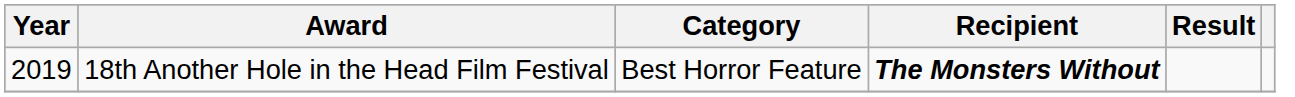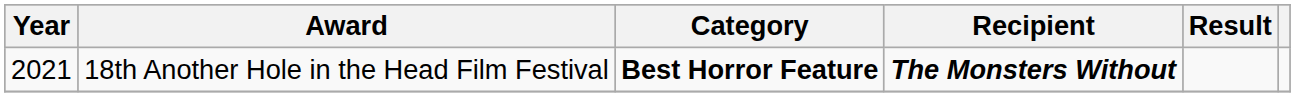18th Another Hole in the Head Film Festival | Year: 2019 -> 2021
18th Another Hole in the Head Film Festival | Category: normal -> bold
